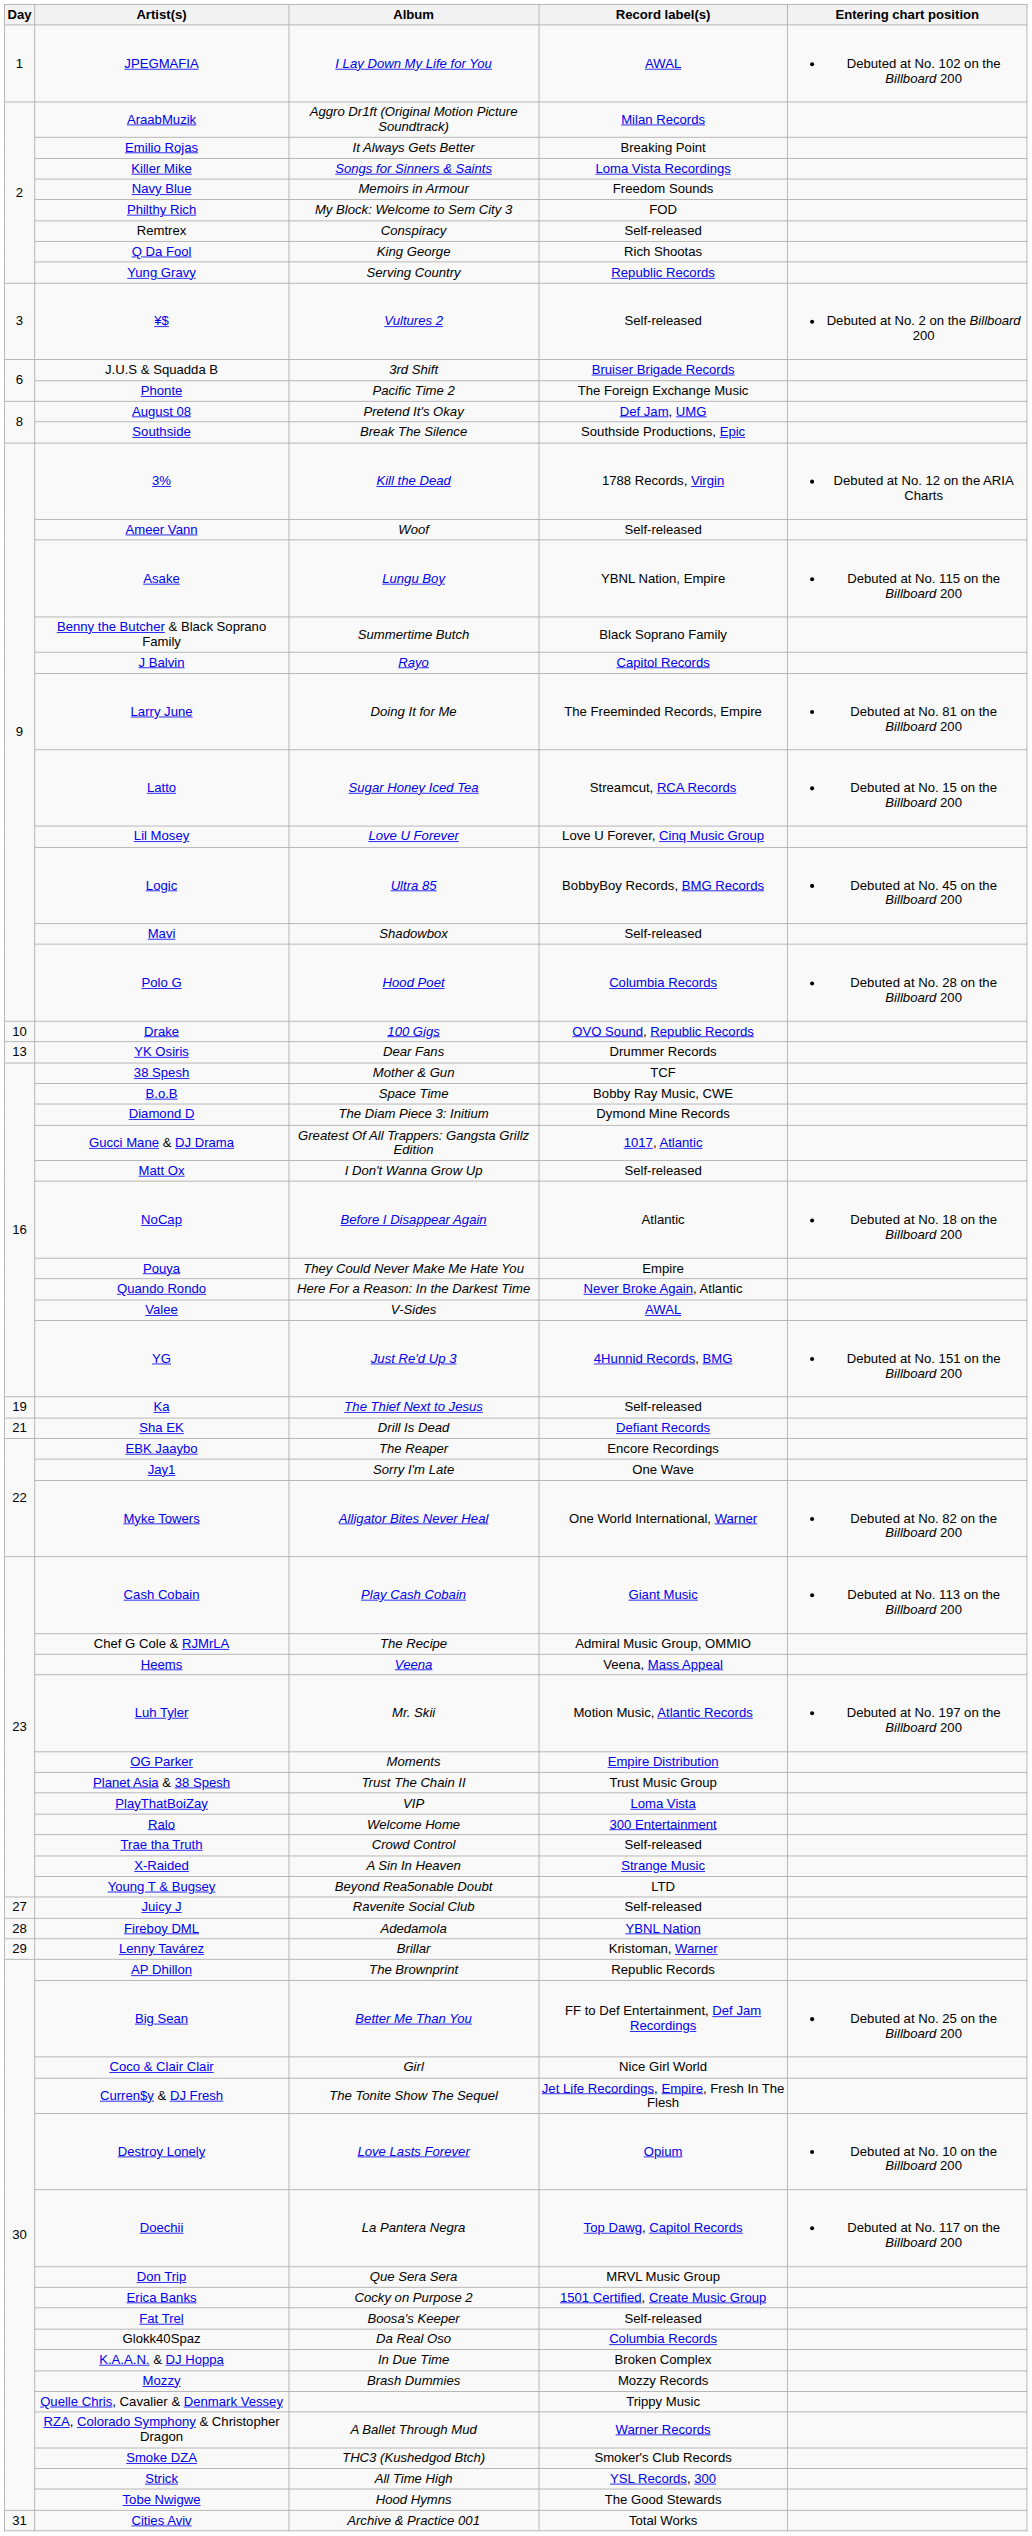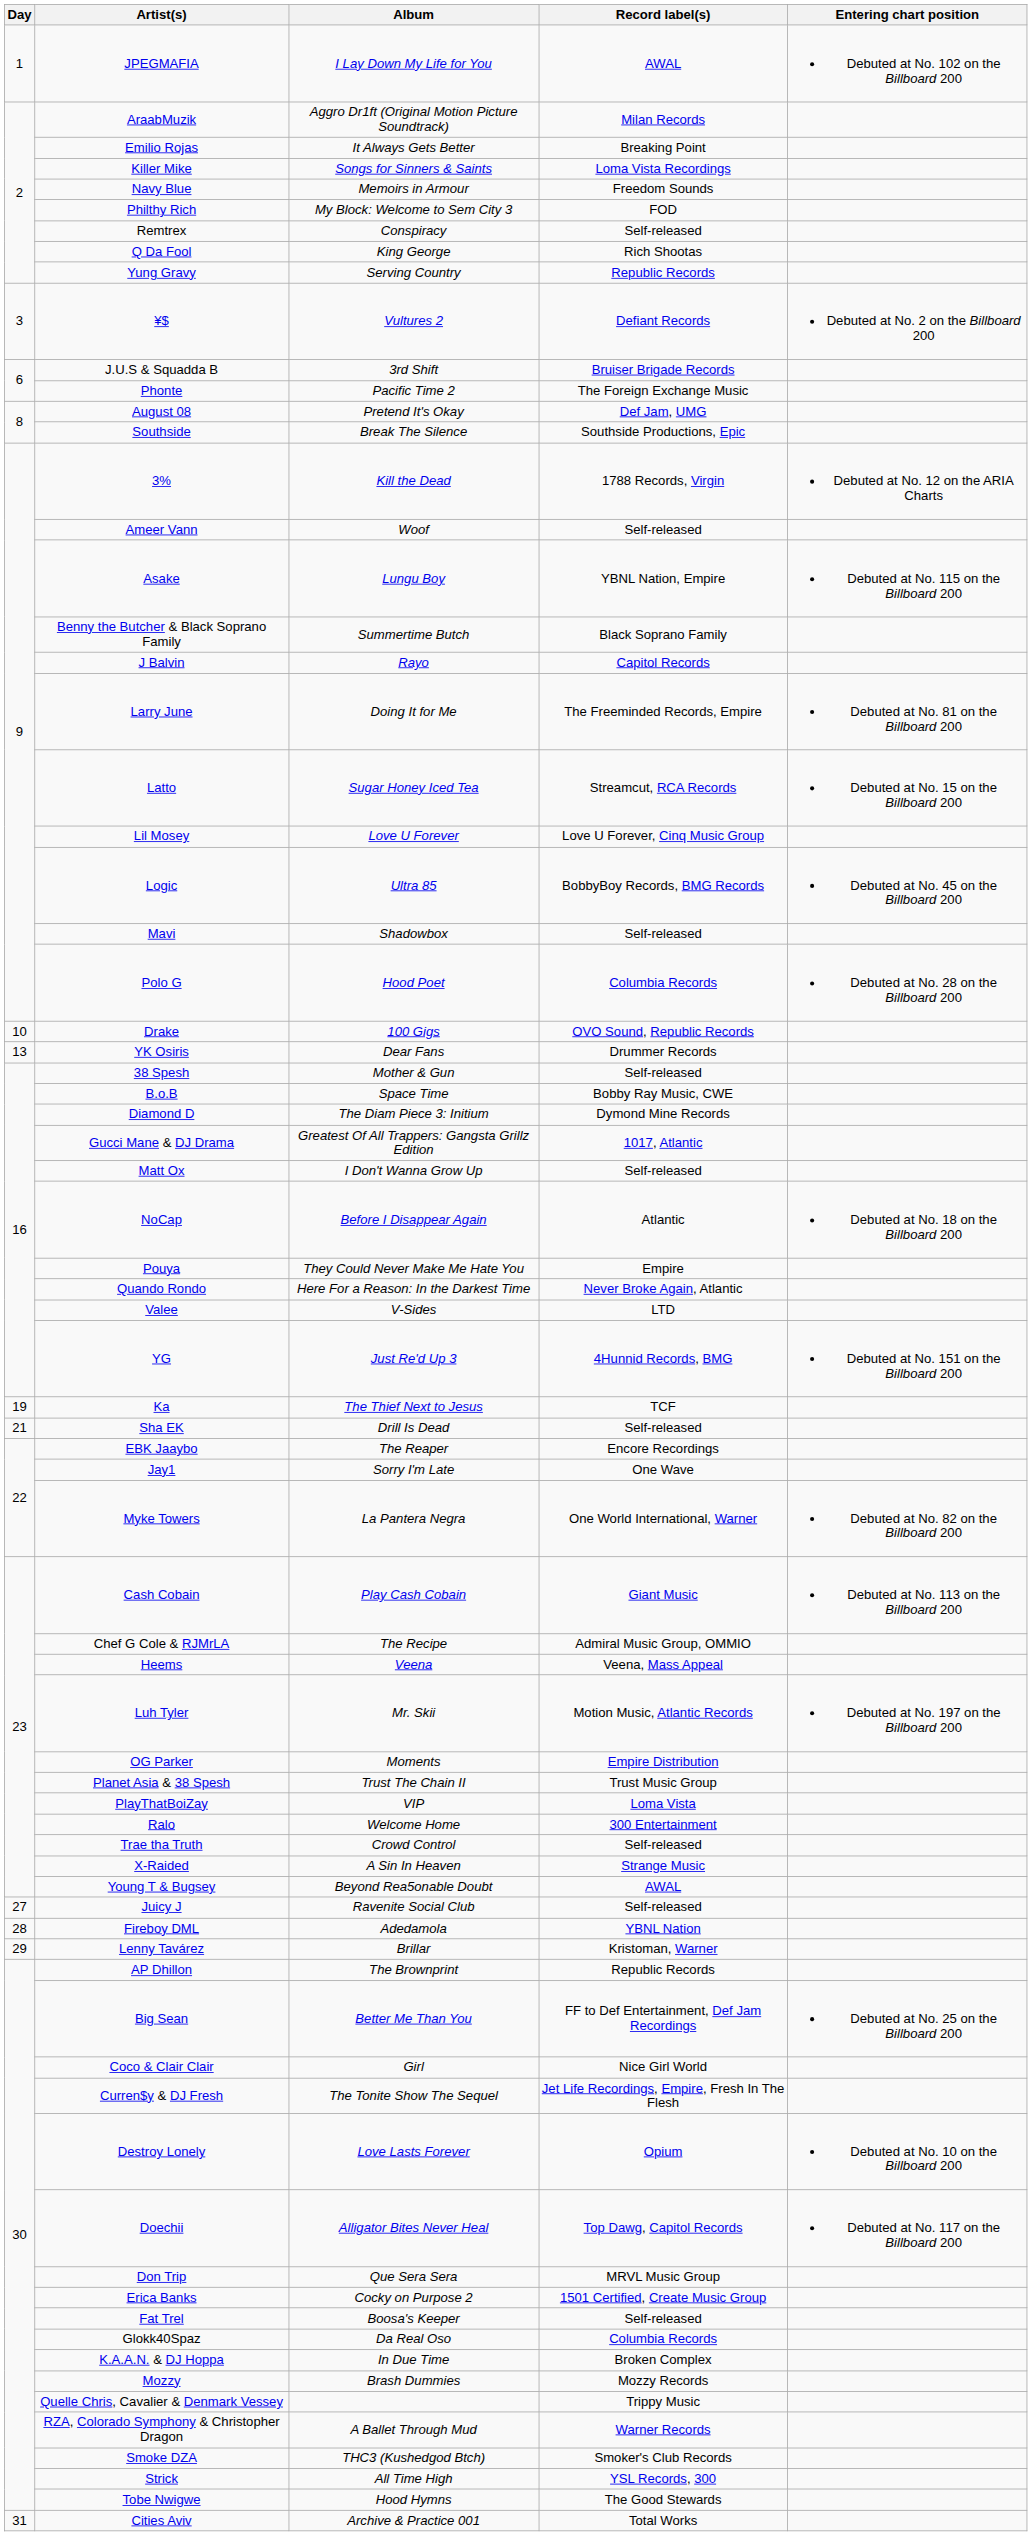¥$ | Record label(s): Self-released -> Defiant Records
38 Spesh | Record label(s): TCF -> Self-released
Valee | Record label(s): AWAL -> LTD
Ka | Record label(s): Self-released -> TCF
Sha EK | Record label(s): Defiant Records -> Self-released
Myke Towers | Album: Alligator Bites Never Heal -> La Pantera Negra
Young T & Bugsey | Record label(s): LTD -> AWAL
Doechii | Album: La Pantera Negra -> Alligator Bites Never Heal
